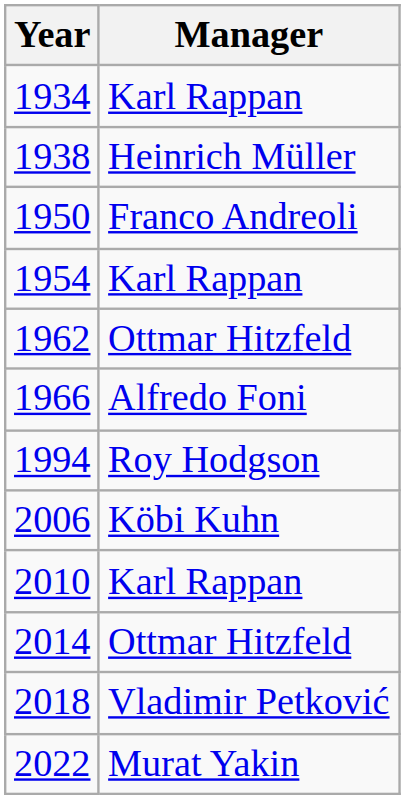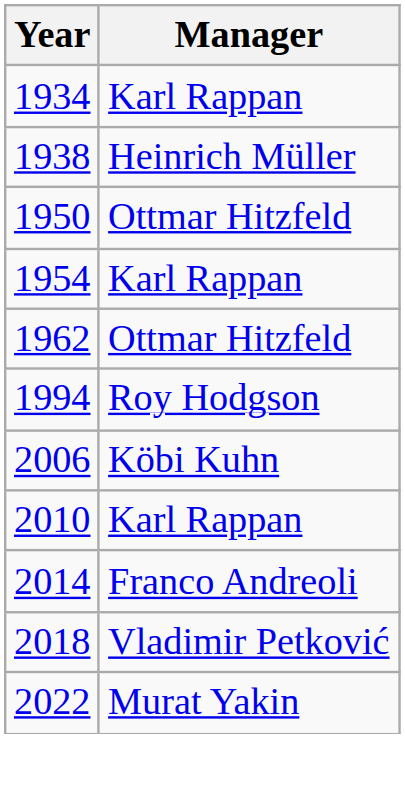1950 | Manager: Franco Andreoli -> Ottmar Hitzfeld
- row: 1966 | Alfredo Foni
2014 | Manager: Ottmar Hitzfeld -> Franco Andreoli
